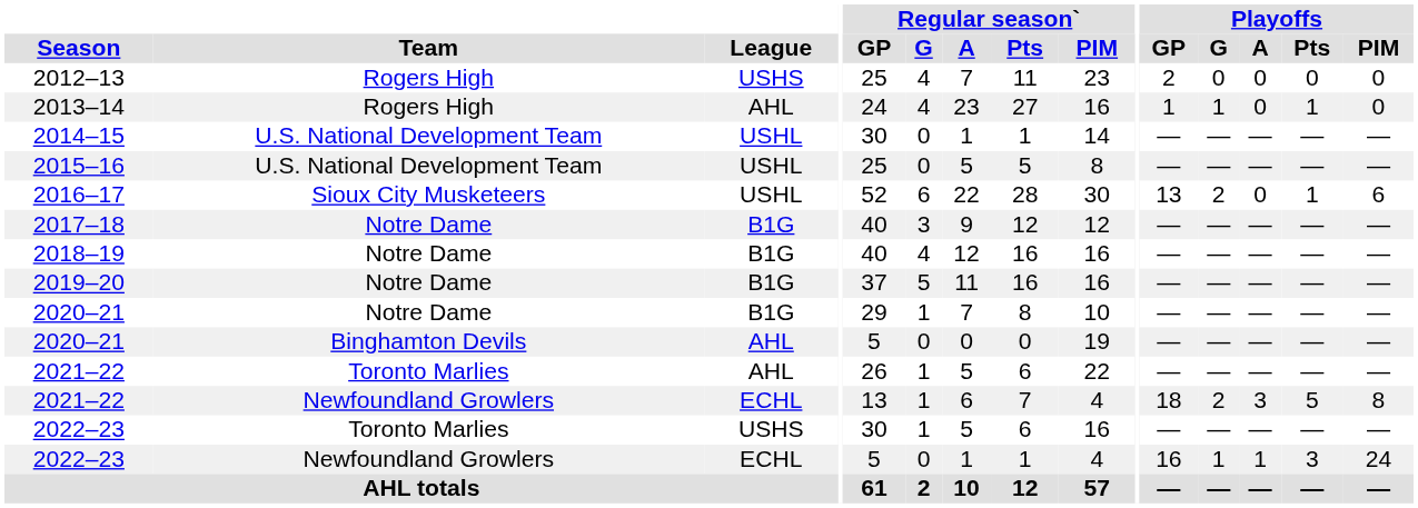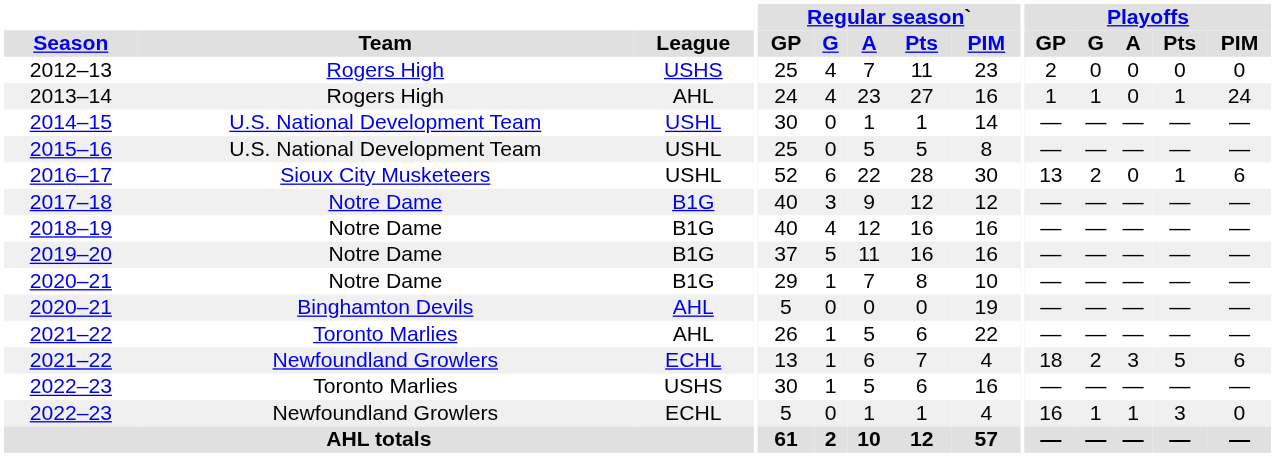2013–14 | Playoffs / PIM: 0 -> 24
2021–22 / Newfoundland Growlers | Playoffs / PIM: 8 -> 6
2022–23 / Newfoundland Growlers | Playoffs / PIM: 24 -> 0
